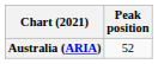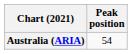Australia (ARIA) | Peak position: 52 -> 54
